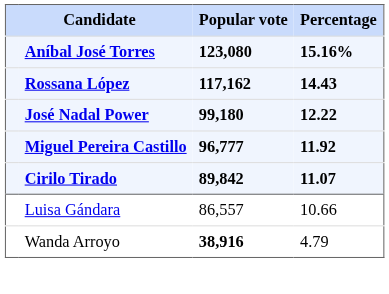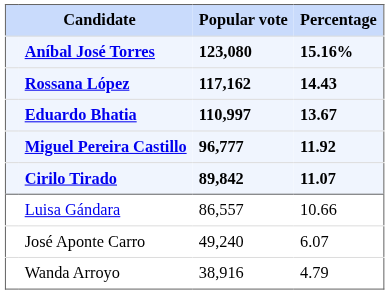+ row: Eduardo Bhatia | 110,997 | 13.67
- row: José Nadal Power | 99,180 | 12.22
+ row: José Aponte Carro | 49,240 | 6.07
Wanda Arroyo | Popular vote: bold -> normal
